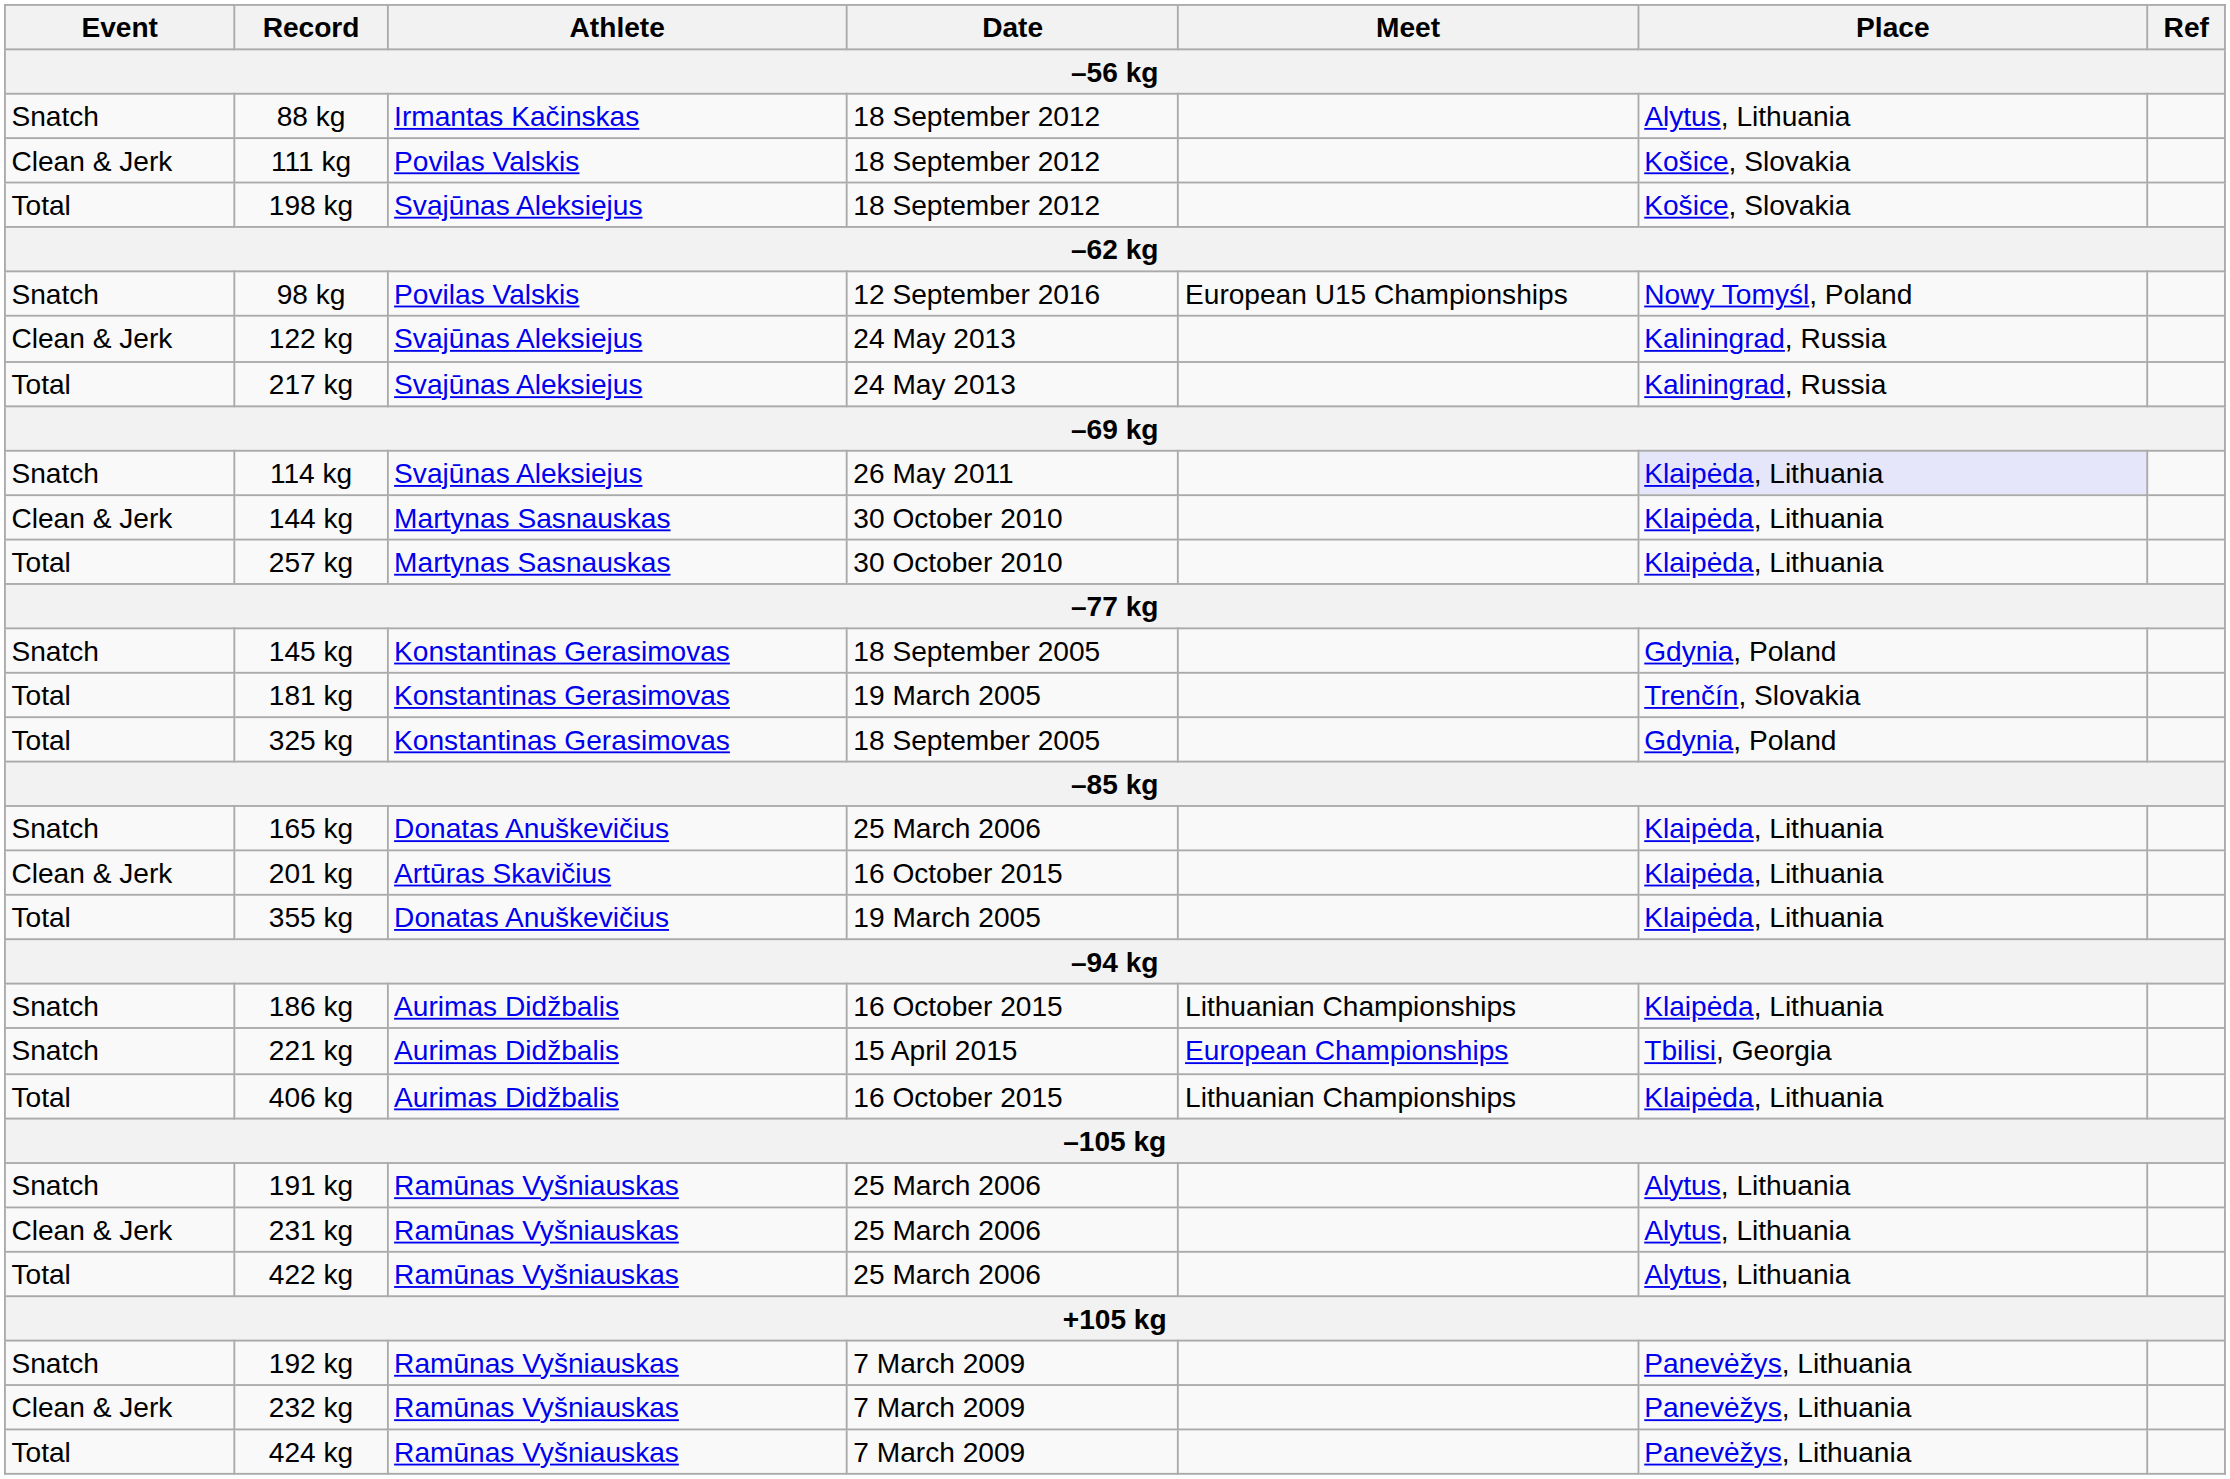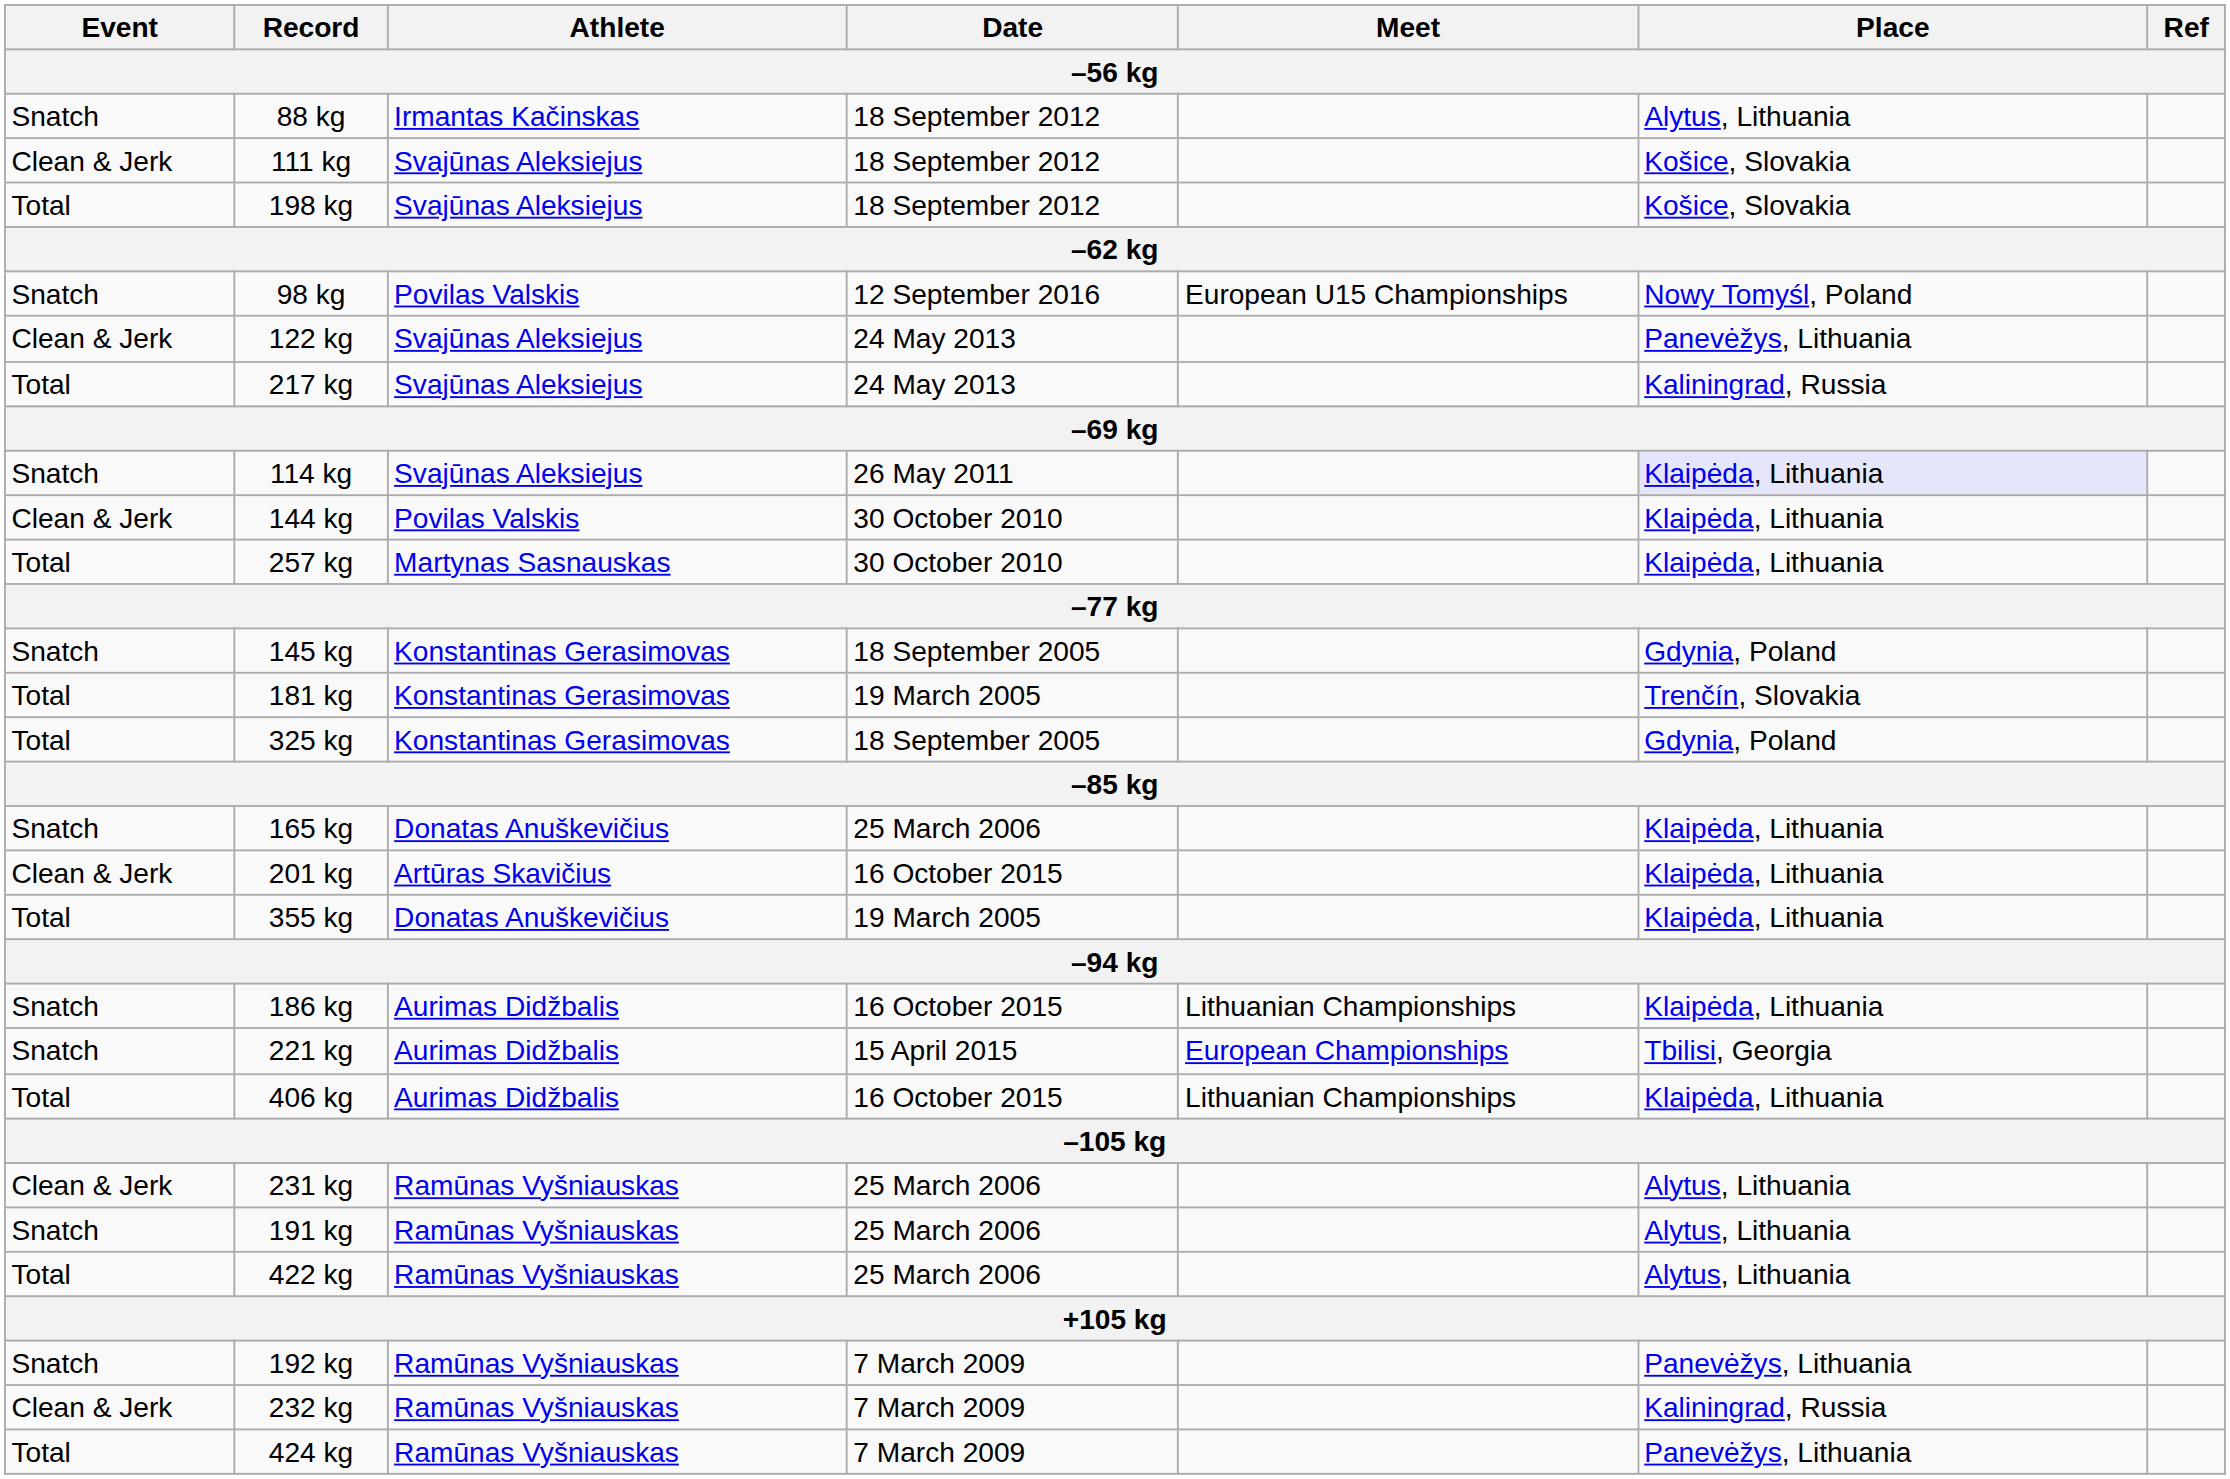111 kg | Athlete: Povilas Valskis -> Svajūnas Aleksiejus
122 kg | Place: Kaliningrad, Russia -> Panevėžys, Lithuania
144 kg | Athlete: Martynas Sasnauskas -> Povilas Valskis
rows swapped: 191 kg <-> 231 kg
232 kg | Place: Panevėžys, Lithuania -> Kaliningrad, Russia
